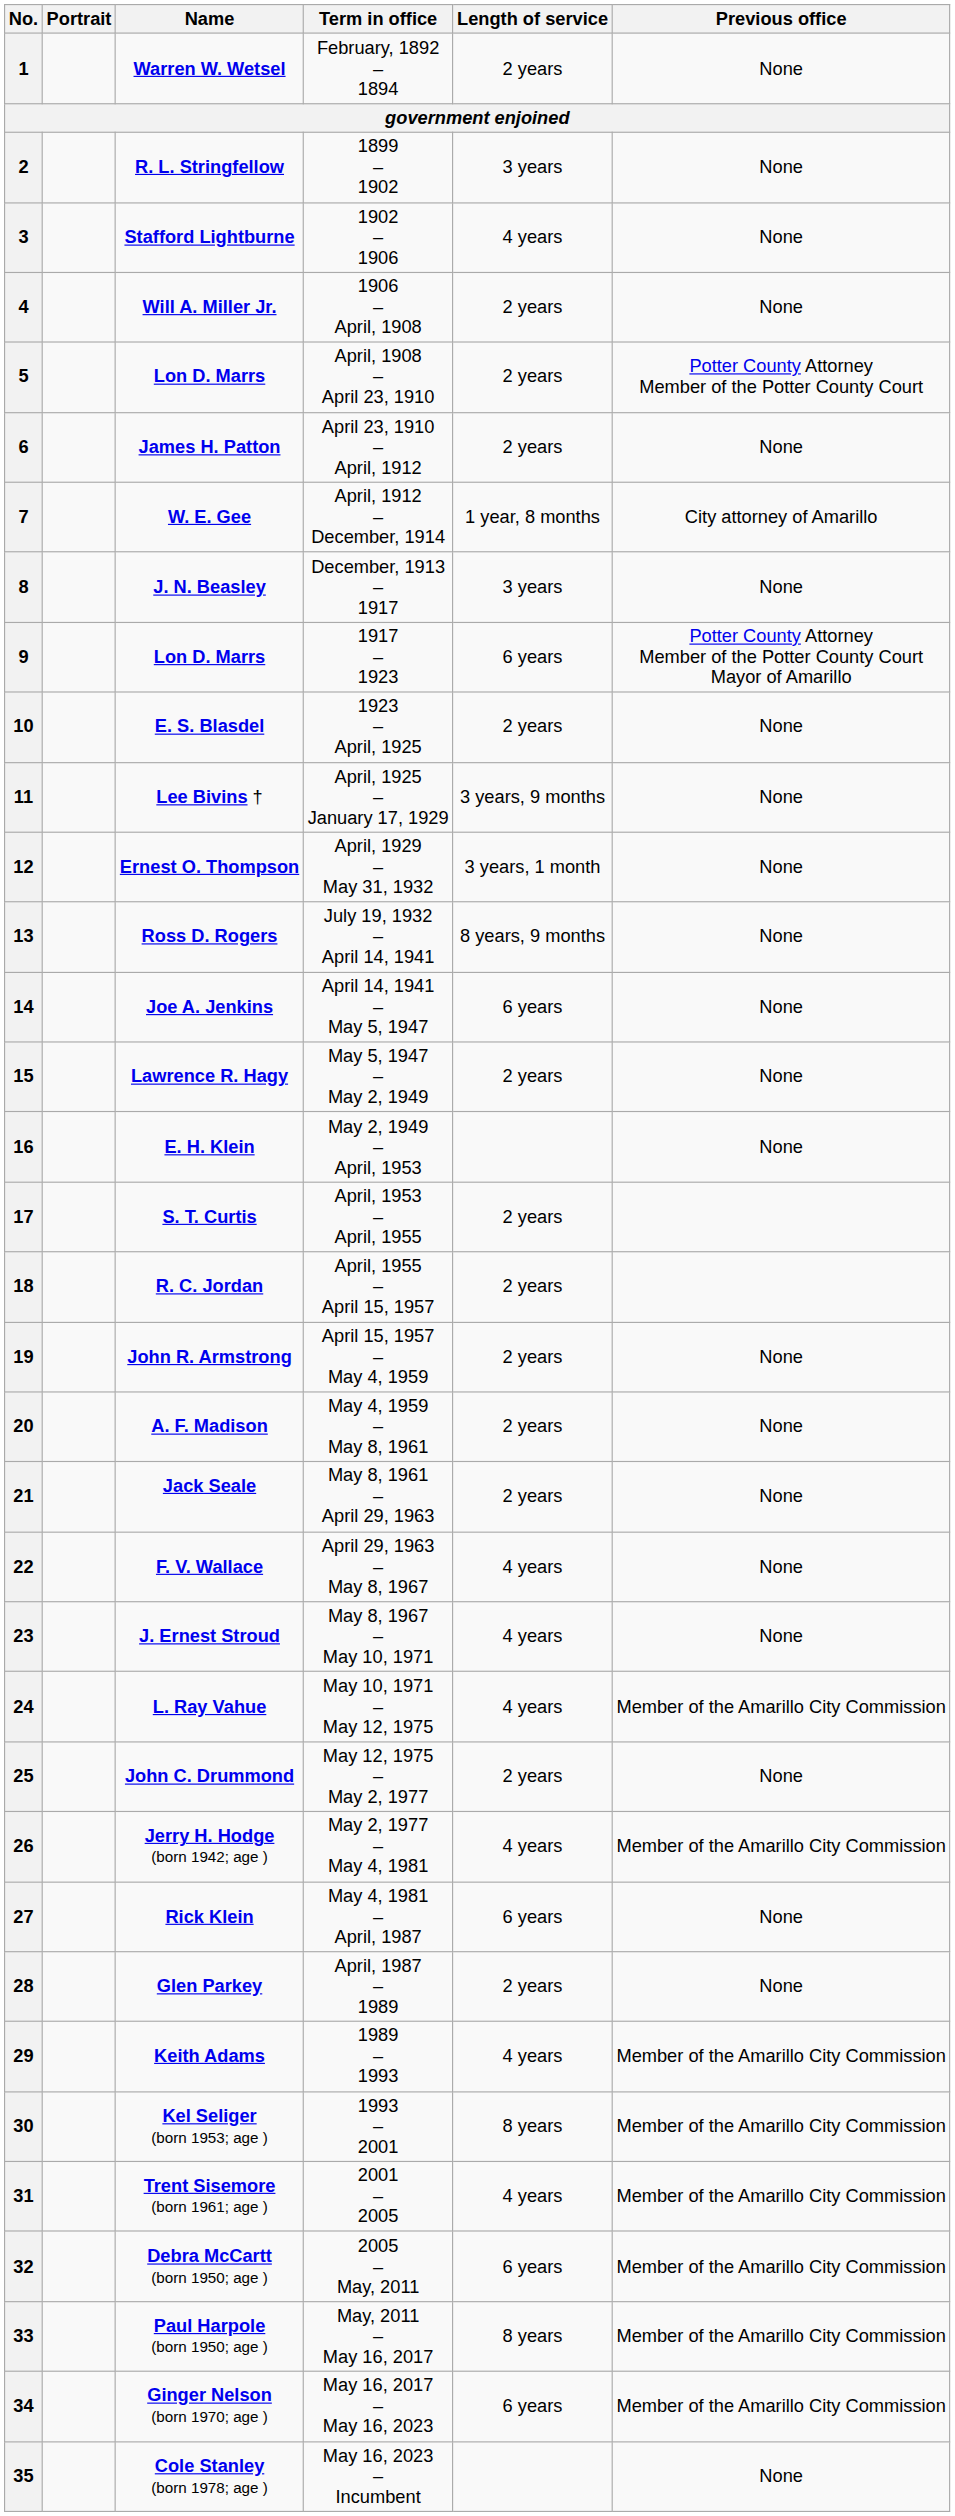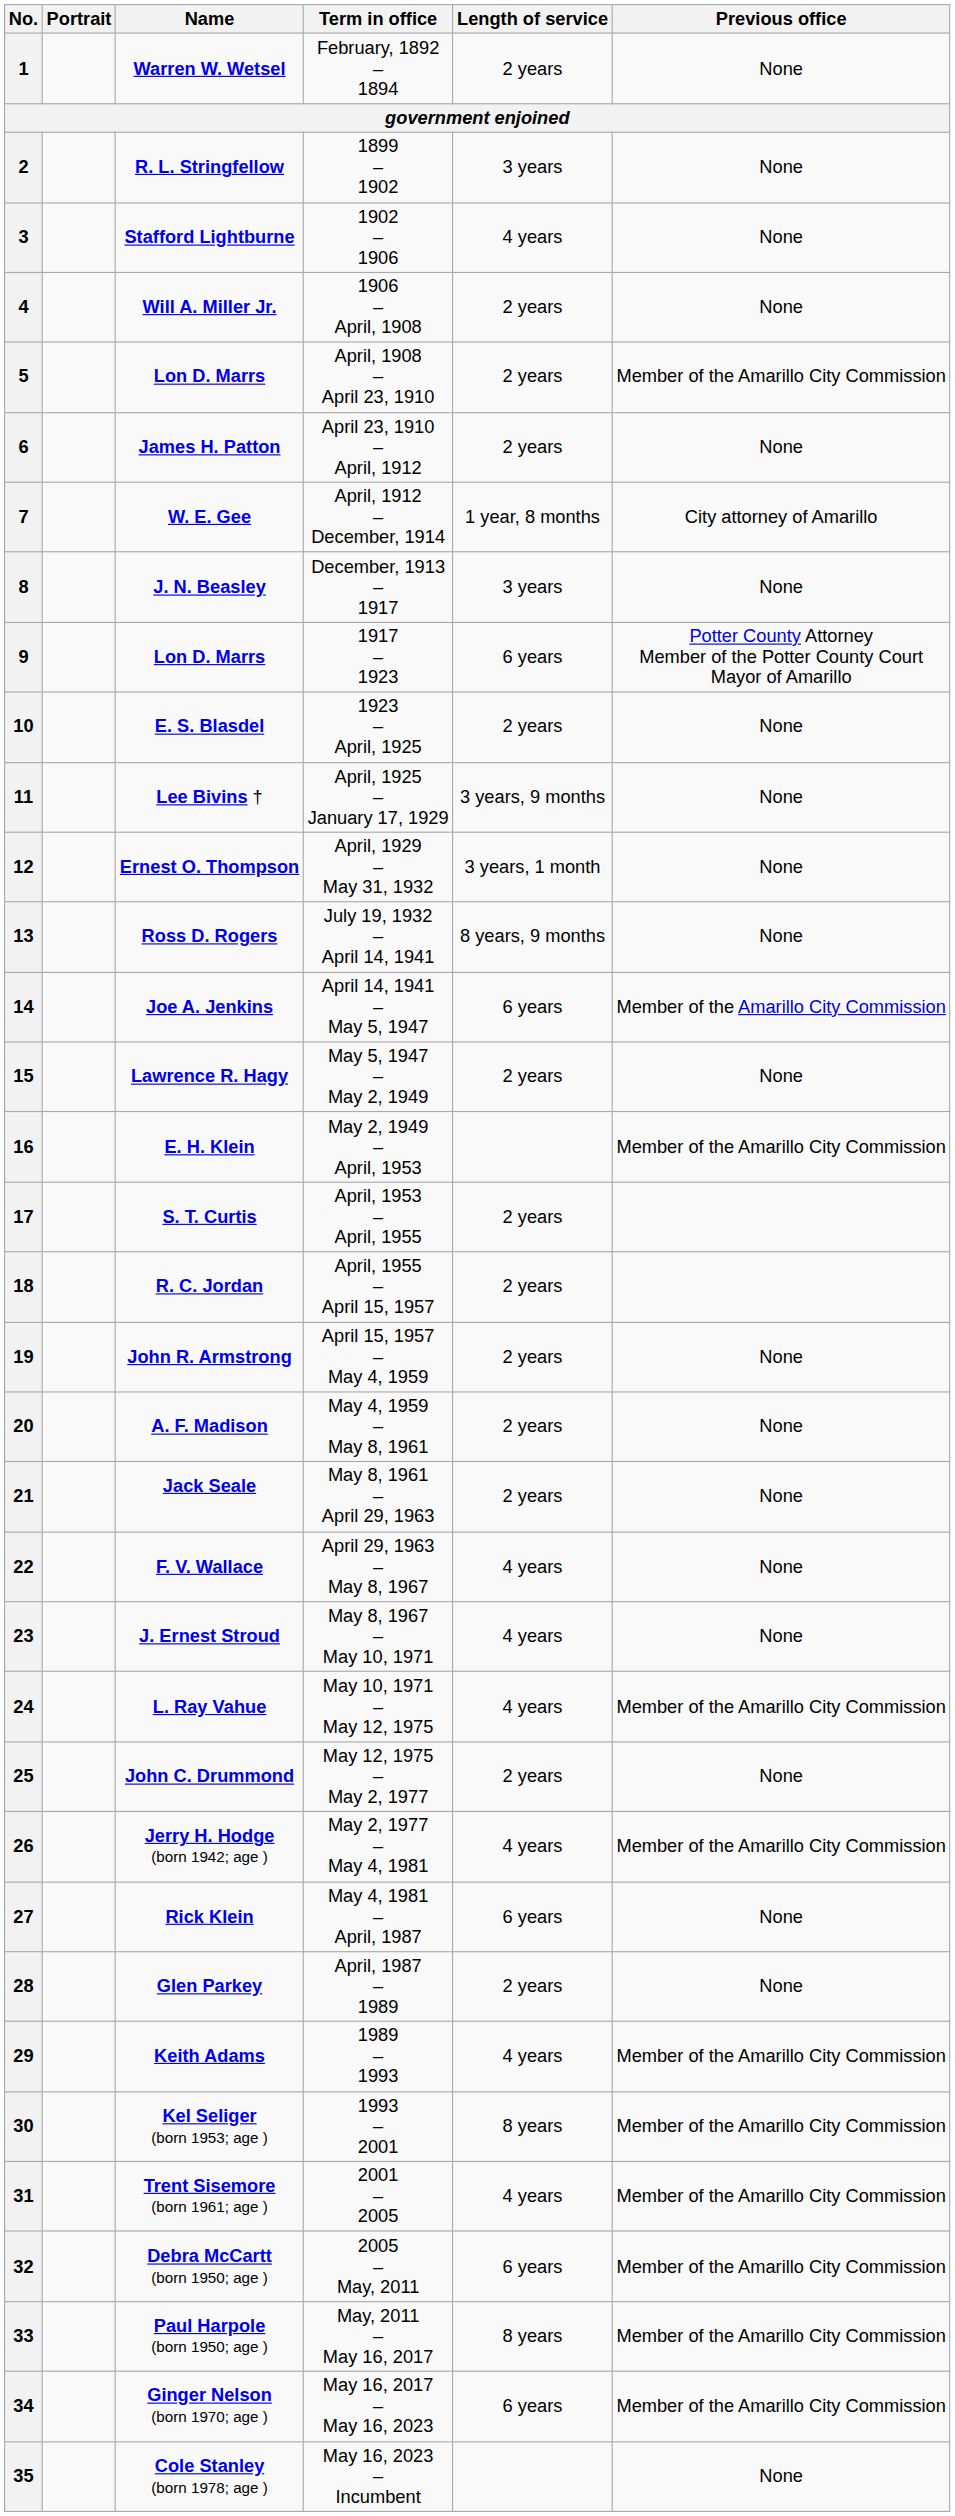5 | Previous office: Potter County Attorney Member of the Potter County Court -> Member of the Amarillo City Commission
14 | Previous office: None -> Member of the Amarillo City Commission
16 | Previous office: None -> Member of the Amarillo City Commission
